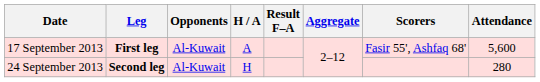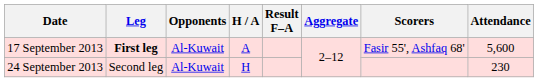24 September 2013 | Leg: bold -> normal
24 September 2013 | Attendance: 280 -> 230
